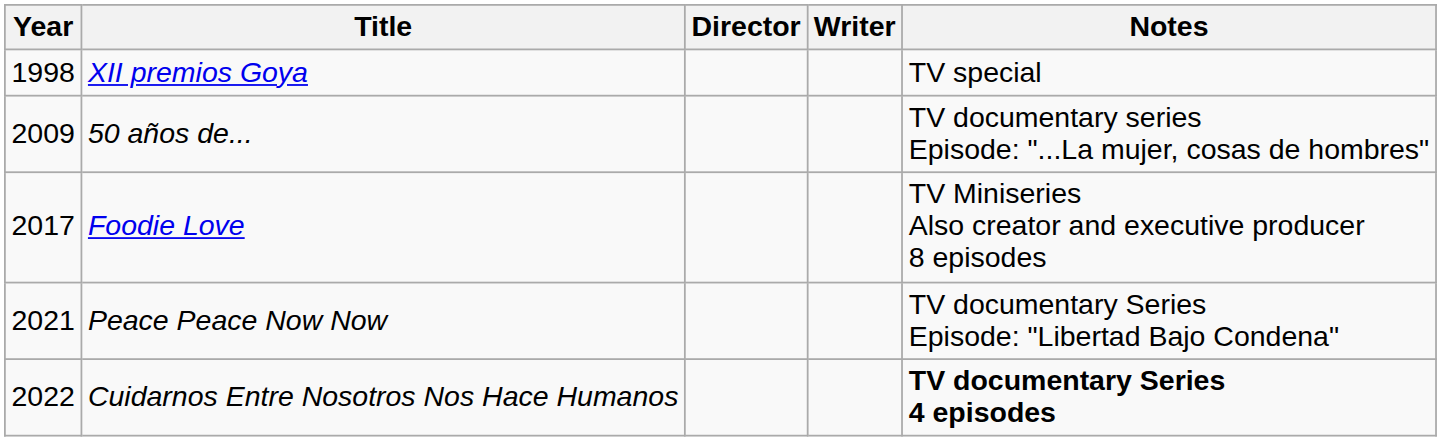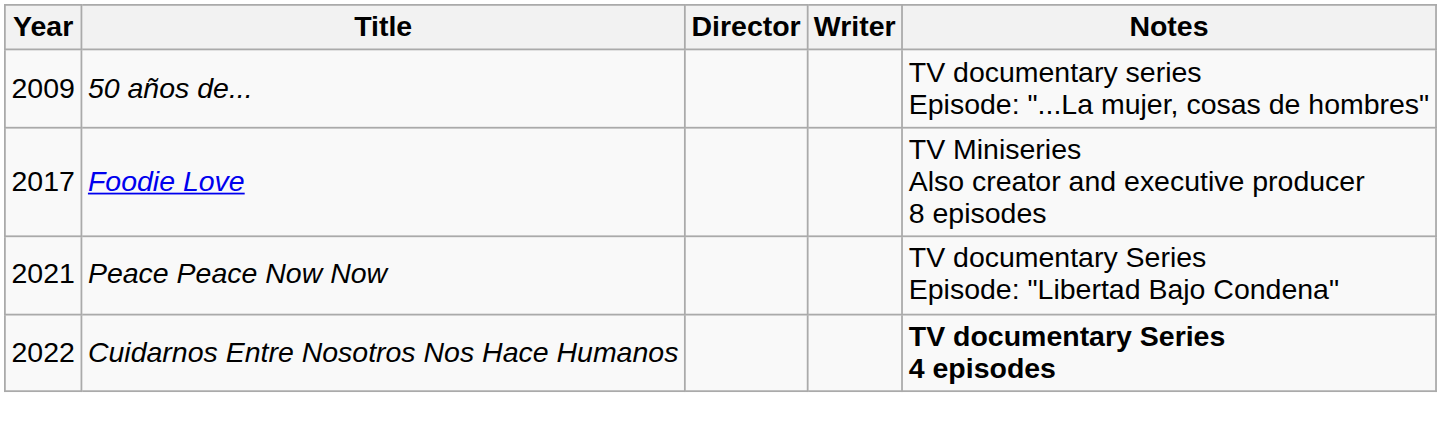- row: 1998 | XII premios Goya | TV special
